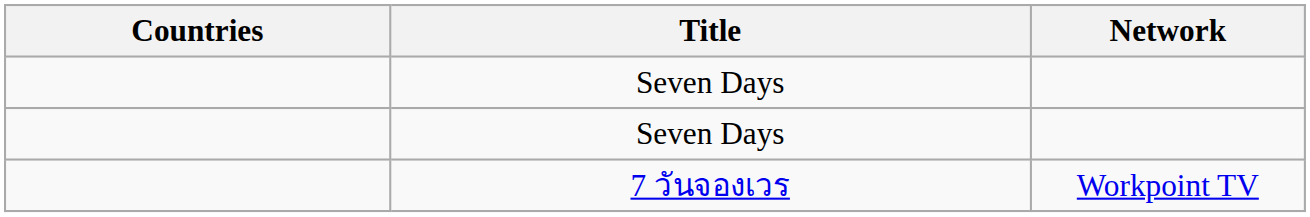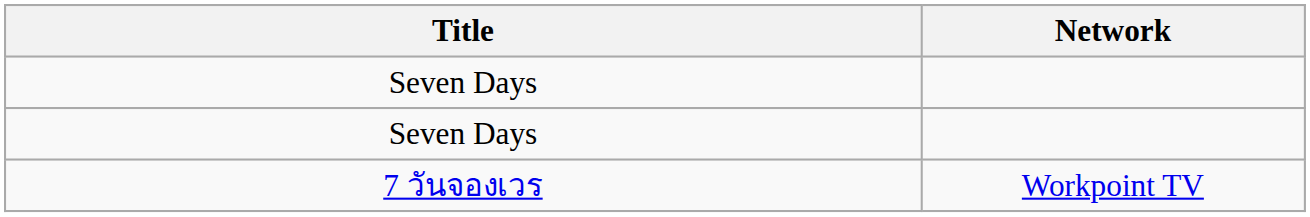- column: Countries
